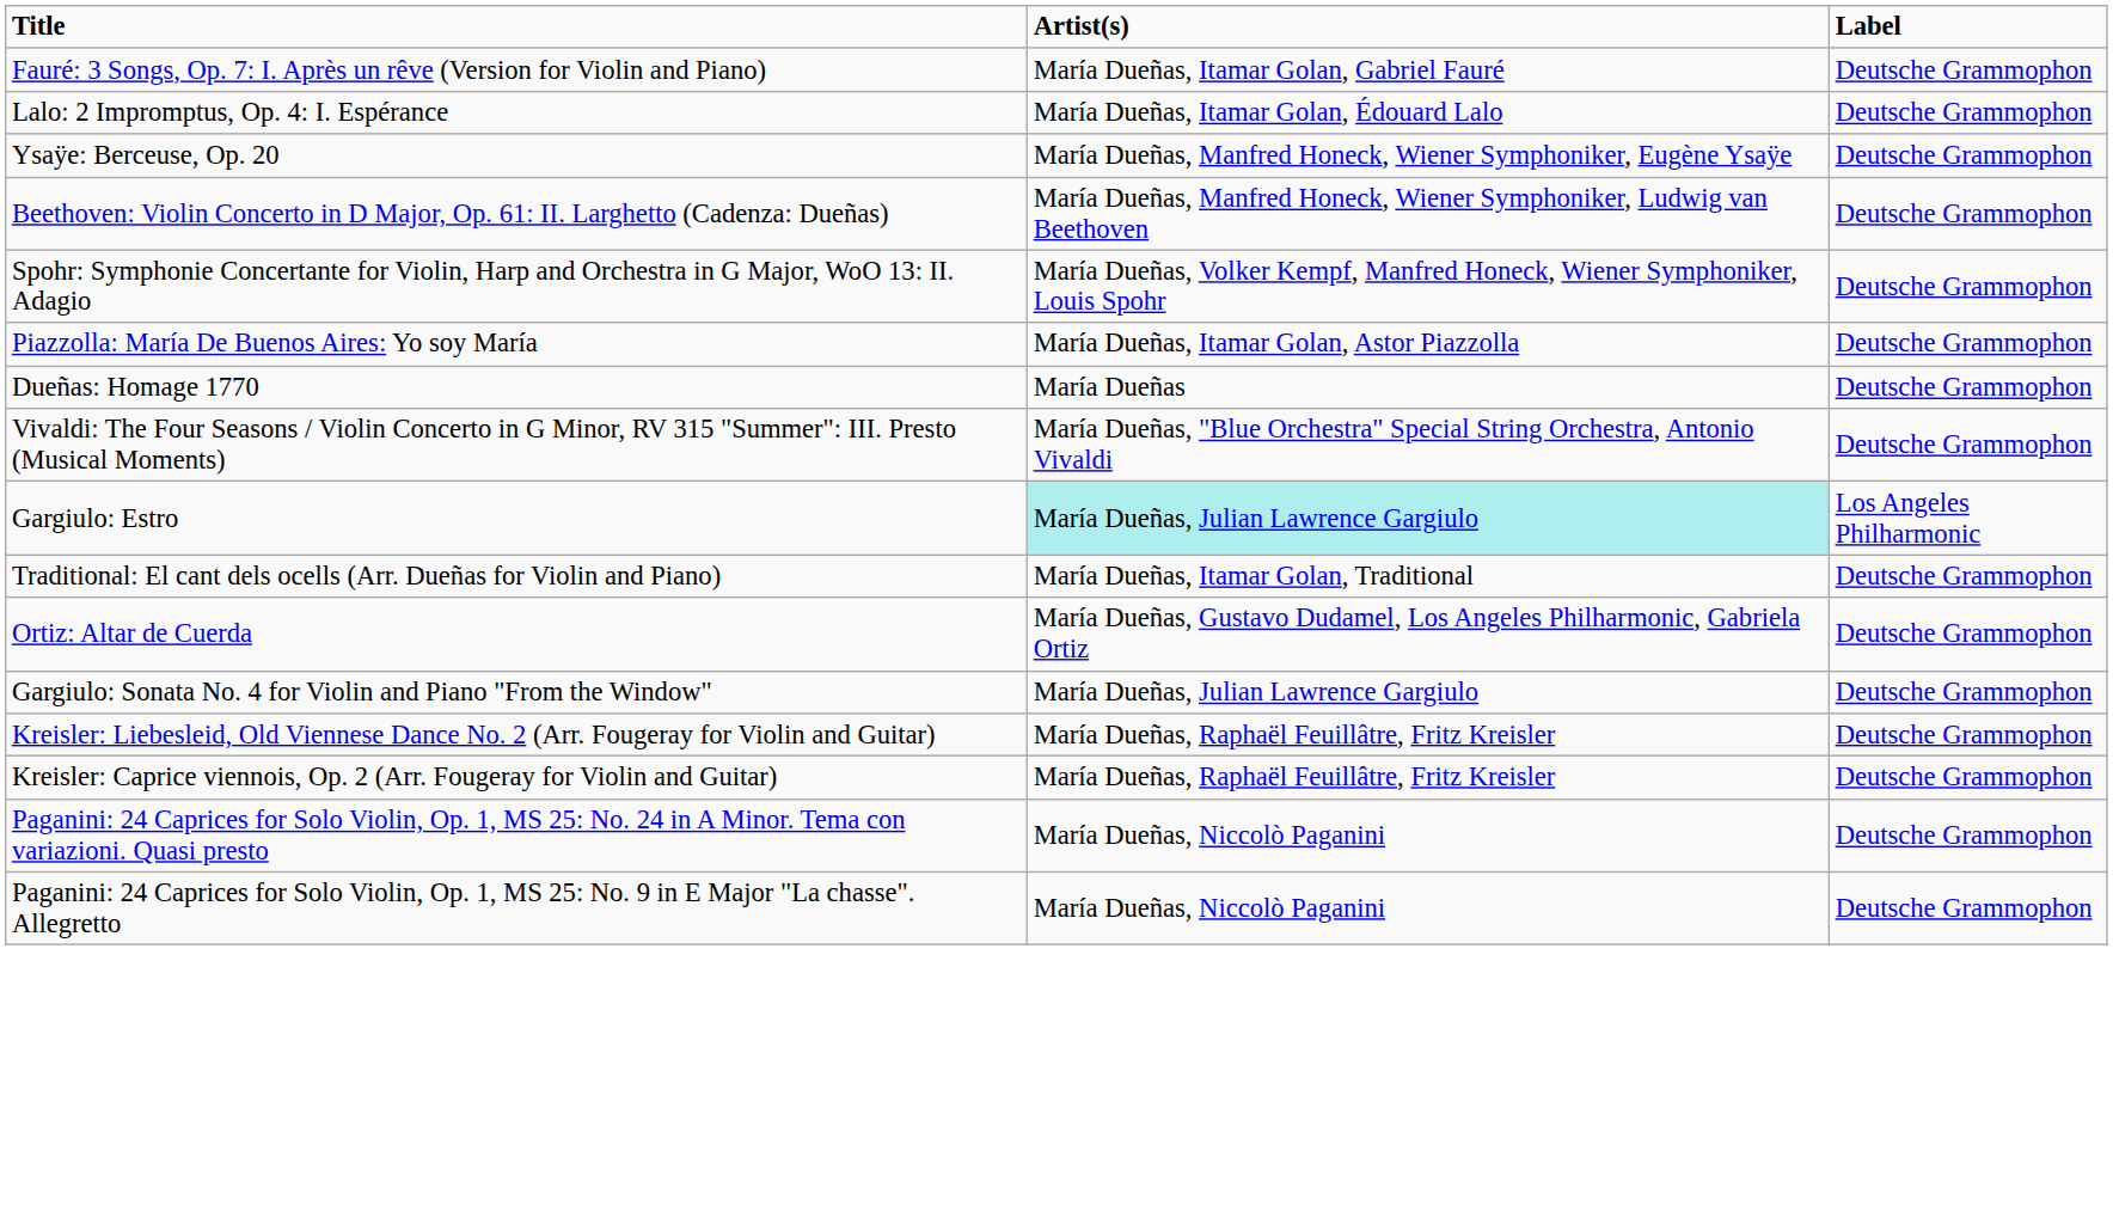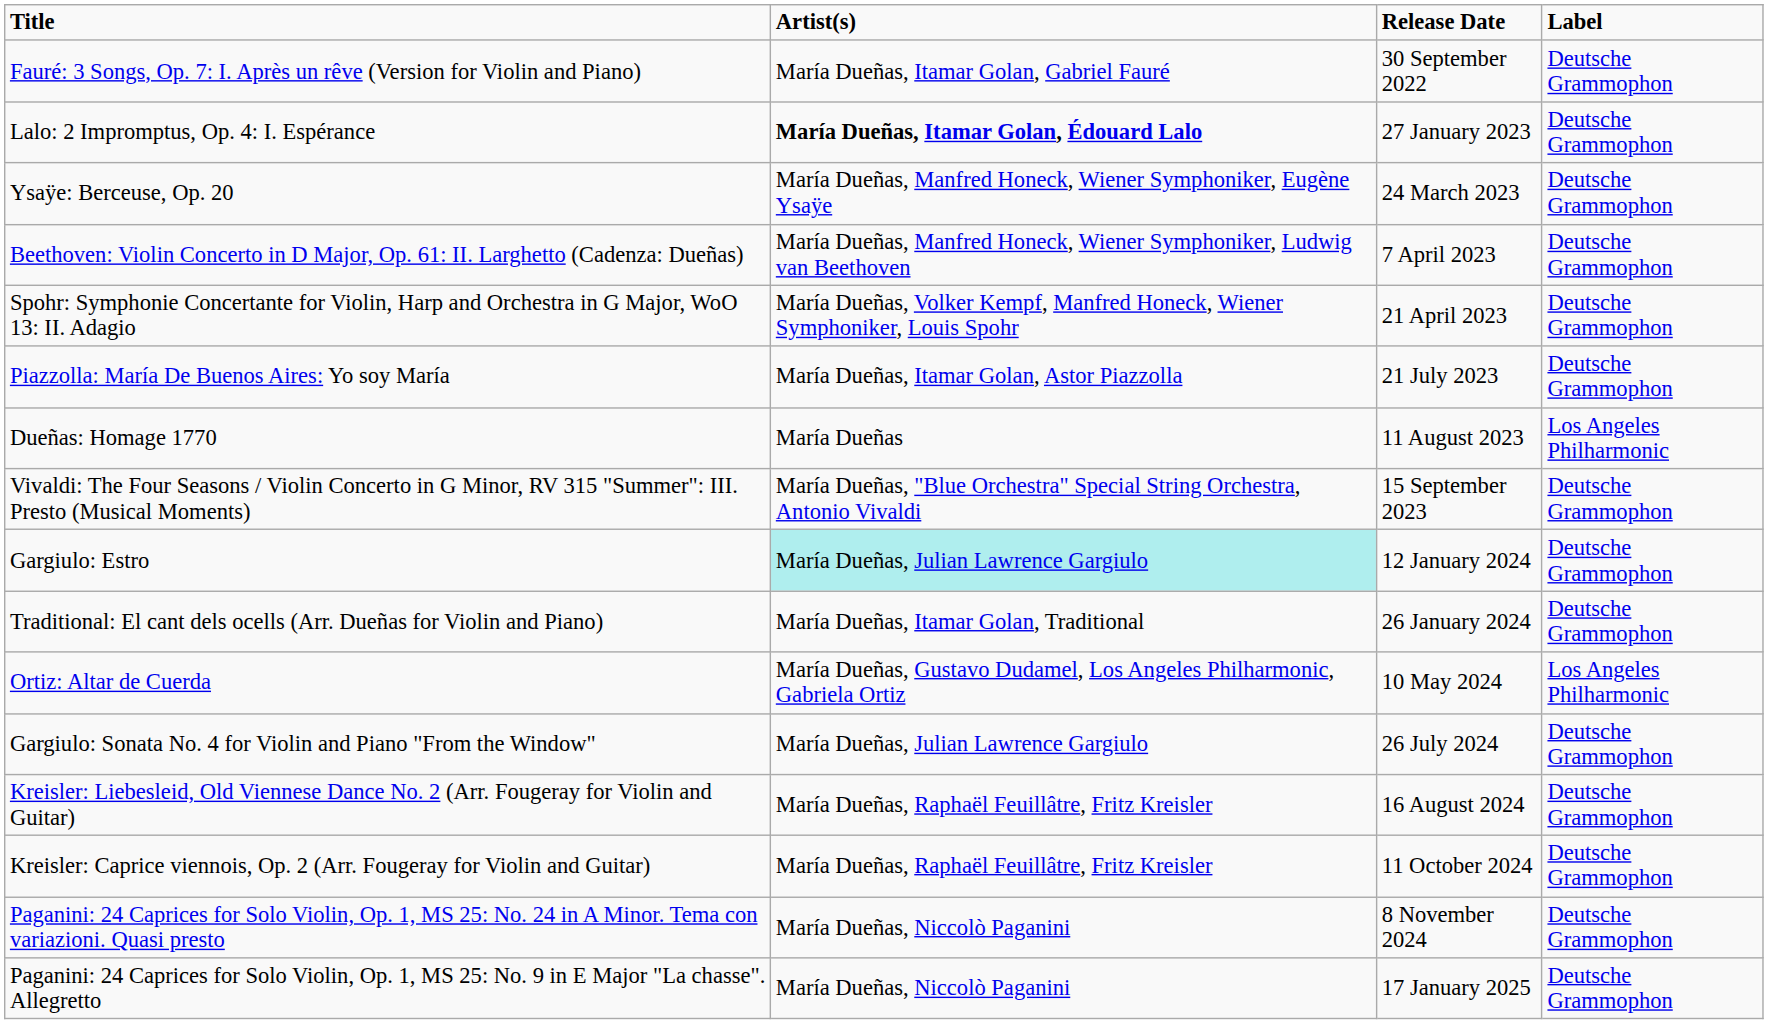+ column: Release Date | 30 September 2022 | 27 January 2023 | 24 March 2023 | 7 April 2023 | 21 April 2023 | 21 July 2023 | 11 August 2023 | 15 September 2023 | 12 January 2024 | 26 January 2024 | 10 May 2024 | 26 July 2024 | 16 August 2024 | 11 October 2024 | 8 November 2024 | 17 January 2025
Lalo: 2 Impromptus, Op. 4: I. Espérance | Artist(s): normal -> bold
Dueñas: Homage 1770 | Label: Deutsche Grammophon -> Los Angeles Philharmonic
Gargiulo: Estro | Label: Los Angeles Philharmonic -> Deutsche Grammophon
Ortiz: Altar de Cuerda | Label: Deutsche Grammophon -> Los Angeles Philharmonic
